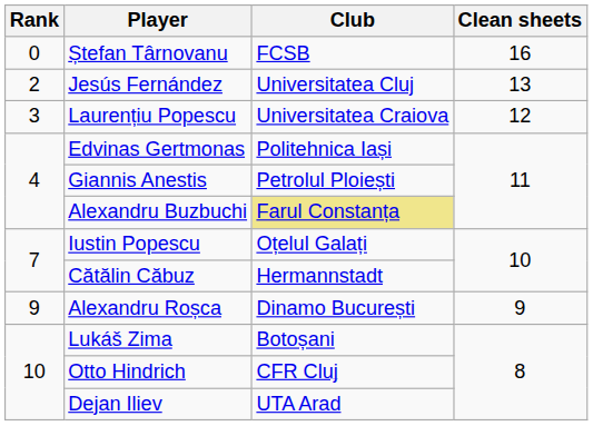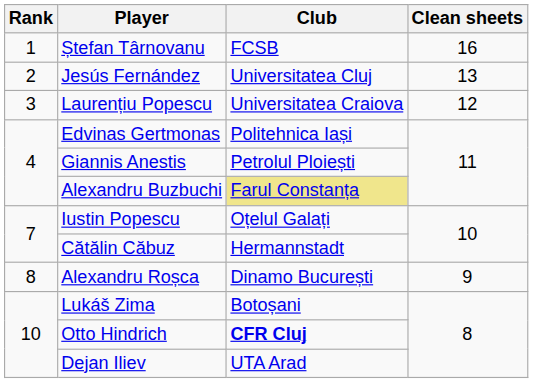Ștefan Târnovanu | Rank: 0 -> 1
Alexandru Roșca | Rank: 9 -> 8
Otto Hindrich | Club: normal -> bold
